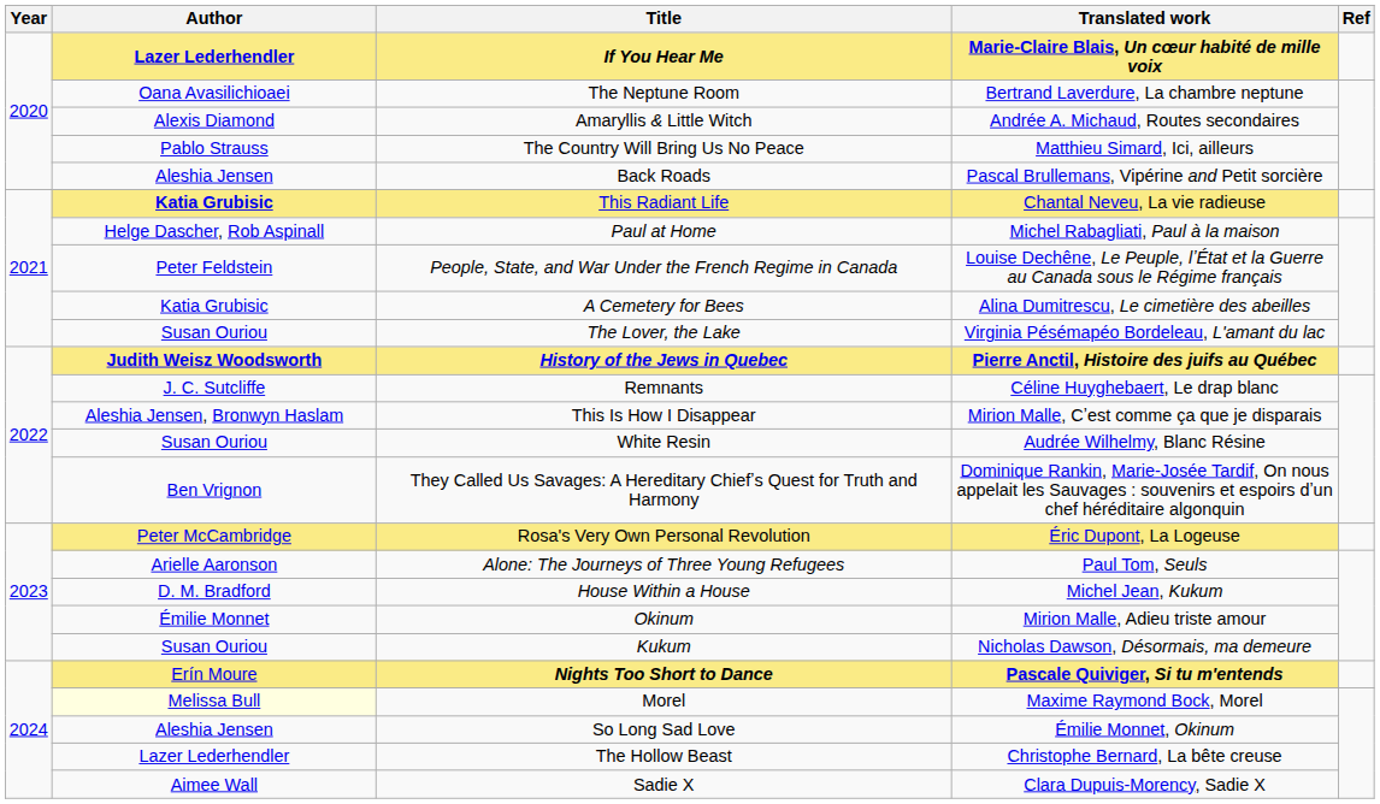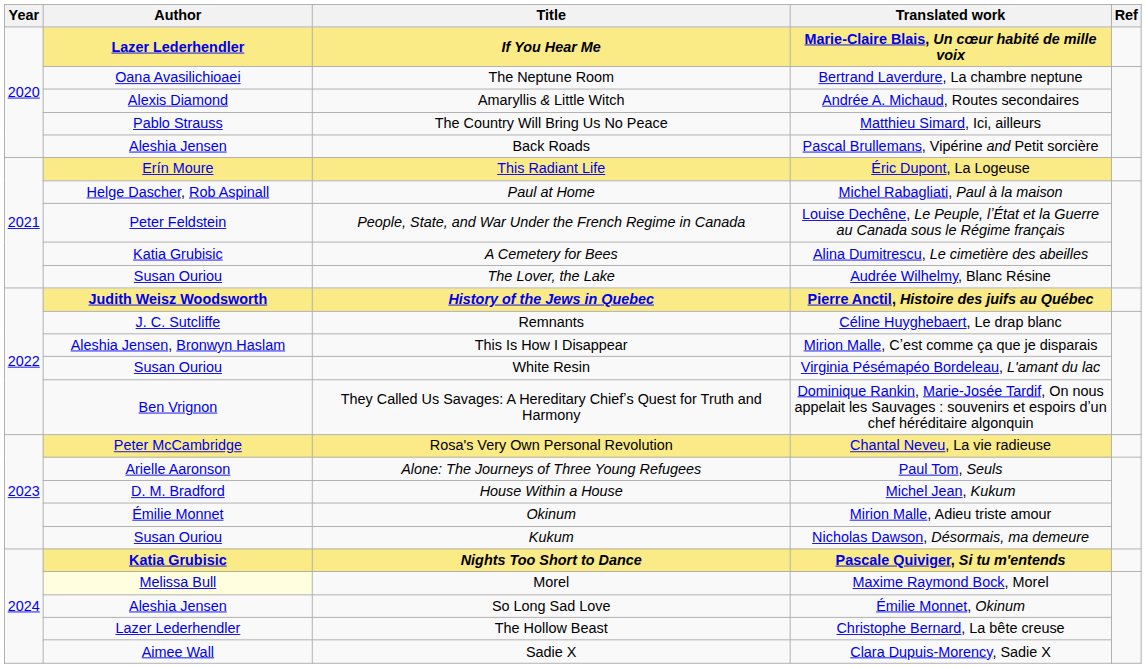This Radiant Life | Author: Katia Grubisic -> Erín Moure
This Radiant Life | Translated work: Chantal Neveu, La vie radieuse -> Éric Dupont, La Logeuse
The Lover, the Lake | Translated work: Virginia Pésémapéo Bordeleau, L'amant du lac -> Audrée Wilhelmy, Blanc Résine
White Resin | Translated work: Audrée Wilhelmy, Blanc Résine -> Virginia Pésémapéo Bordeleau, L'amant du lac
Rosa's Very Own Personal Revolution | Translated work: Éric Dupont, La Logeuse -> Chantal Neveu, La vie radieuse
Nights Too Short to Dance | Author: Erín Moure -> Katia Grubisic
